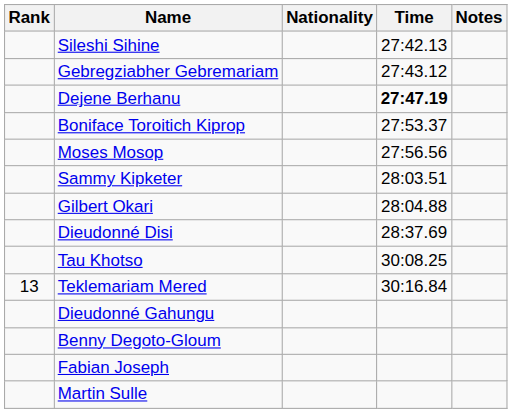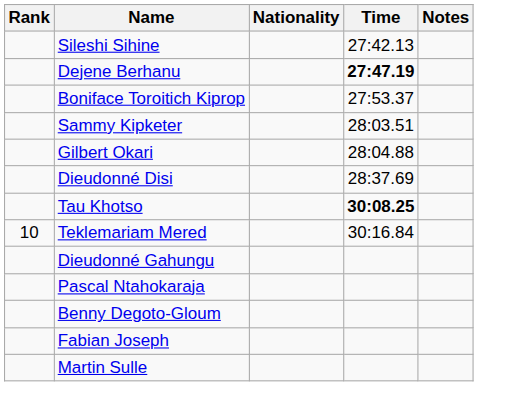- row: Gebregziabher Gebremariam | 27:43.12
- row: Moses Mosop | 27:56.56
Tau Khotso | Time: normal -> bold
Teklemariam Mered | Rank: 13 -> 10
+ row: Pascal Ntahokaraja
